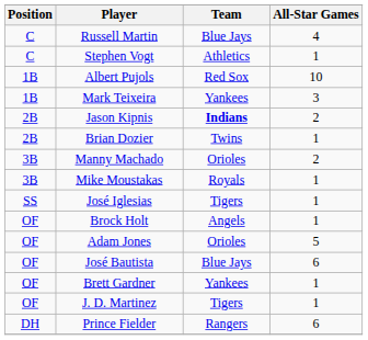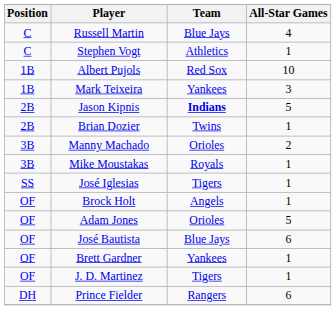Jason Kipnis | All-Star Games: 2 -> 5
